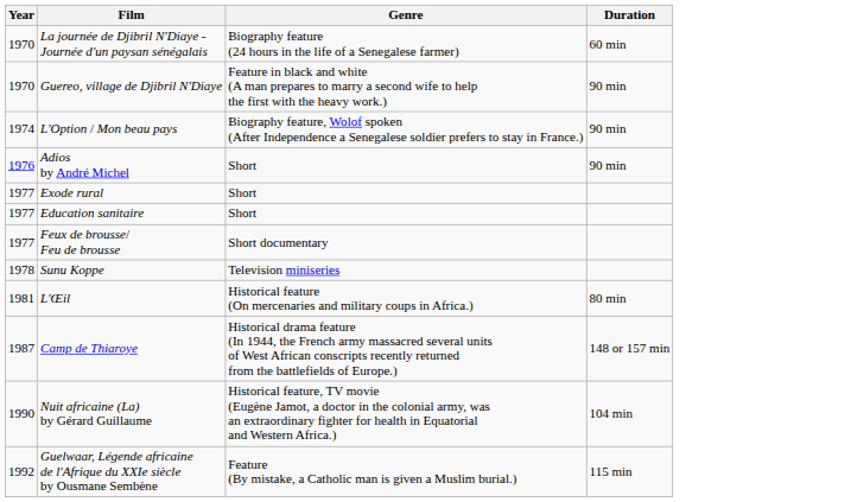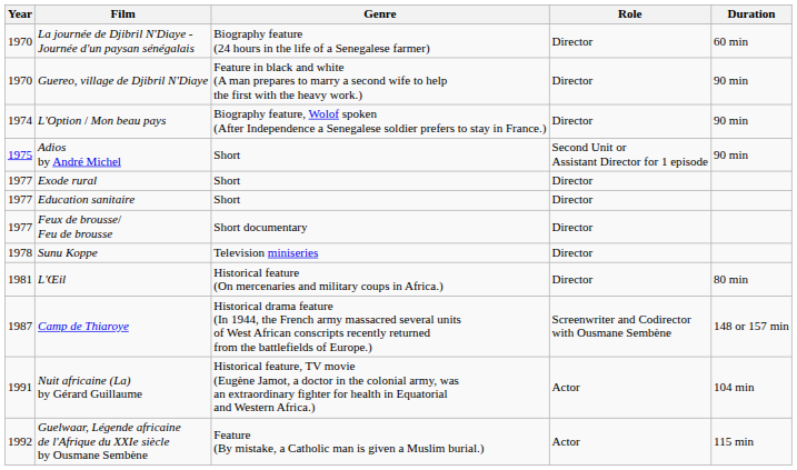+ column: Role | Director | Director | Director | Second Unit or Assistant Director for 1 episode | Director | Director | Director | Director | Director | Screenwriter and Codirector with Ousmane Sembène | Actor | Actor
Adios by André Michel | Year: 1976 -> 1975
Nuit africaine (La) by Gérard Guillaume | Year: 1990 -> 1991
